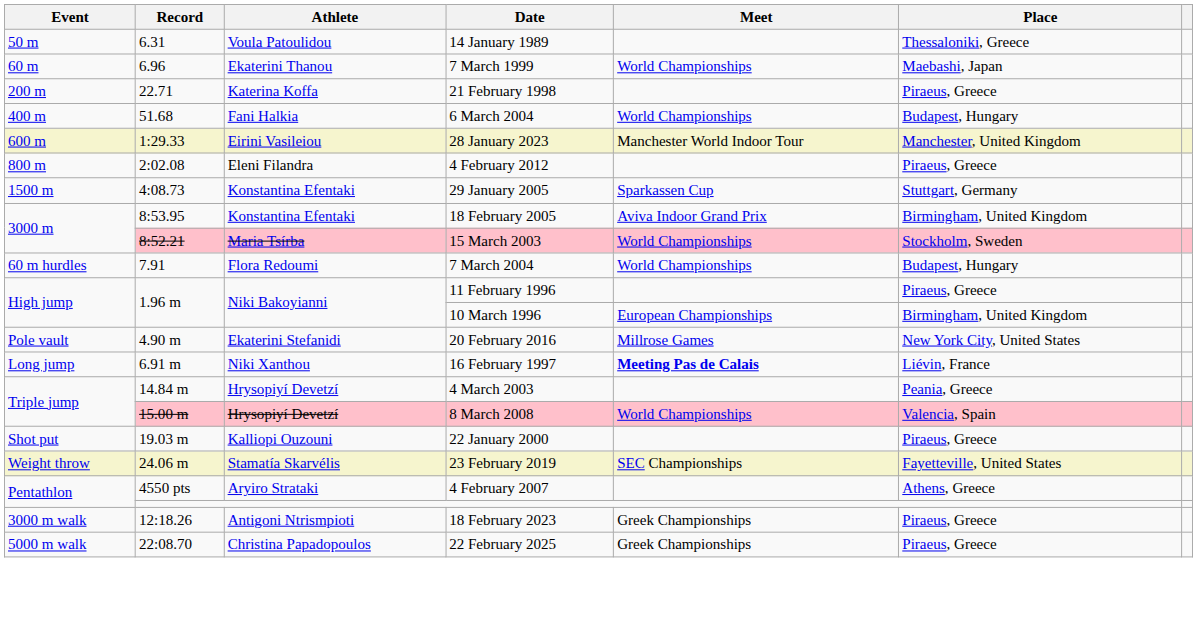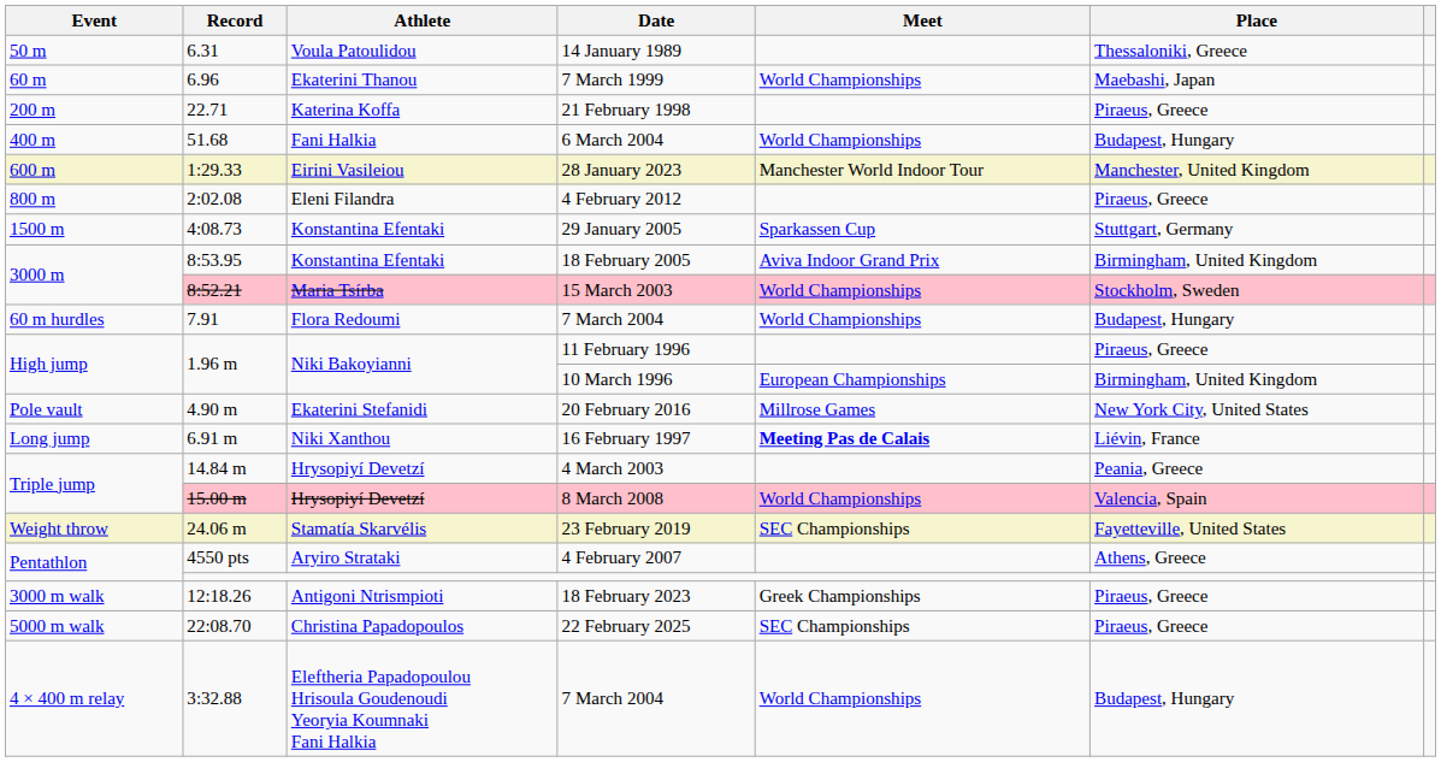- row: Shot put | 19.03 m | Kalliopi Ouzouni | 22 January 2000 | Piraeus, Greece
22 February 2025 | Meet: Greek Championships -> SEC Championships
+ row: 4 × 400 m relay | 3:32.88 | Eleftheria Papadopoulou Hrisoula Goudenoudi Yeoryia Koumnaki Fani Halkia | 7 March 2004 | World Championships | Budapest, Hungary
